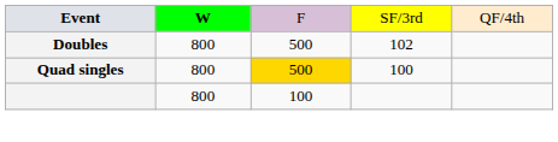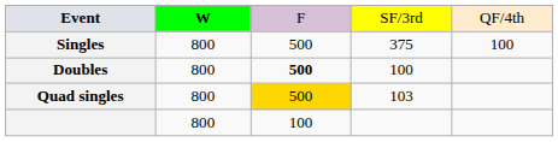+ row: Singles | 800 | 500 | 375 | 100
Doubles | column 3: normal -> bold
Doubles | column 4: 102 -> 100
Quad singles | column 4: 100 -> 103
